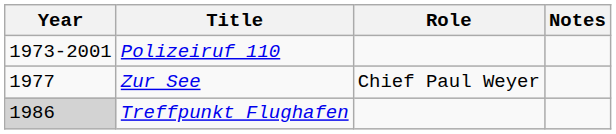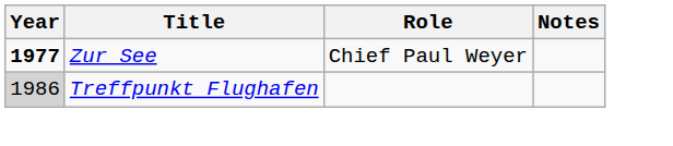- row: 1973-2001 | Polizeiruf 110
Zur See | Year: normal -> bold
